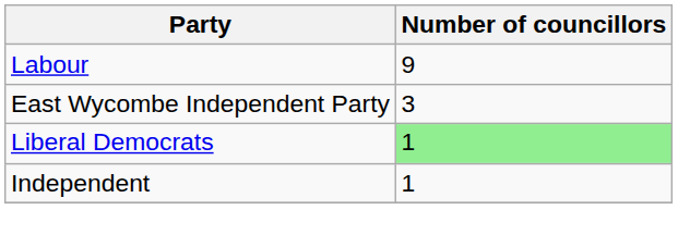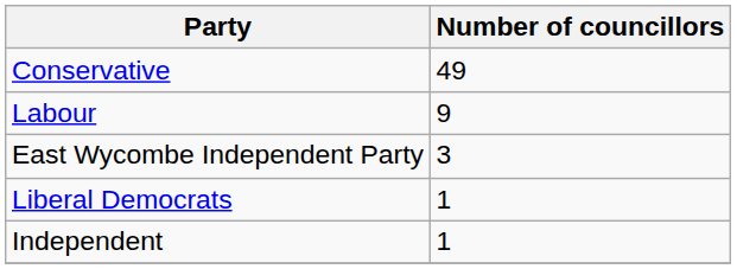+ row: Conservative | 49
Liberal Democrats | Number of councillors: lightgreen background -> no background
